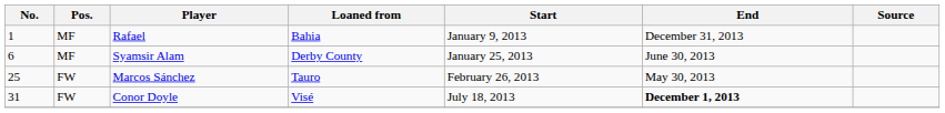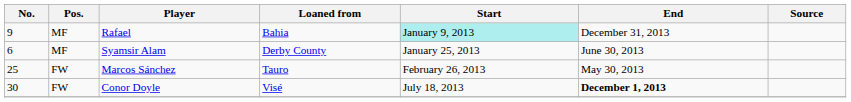Rafael | No.: 1 -> 9
Rafael | Start: no background -> paleturquoise background
Conor Doyle | No.: 31 -> 30
